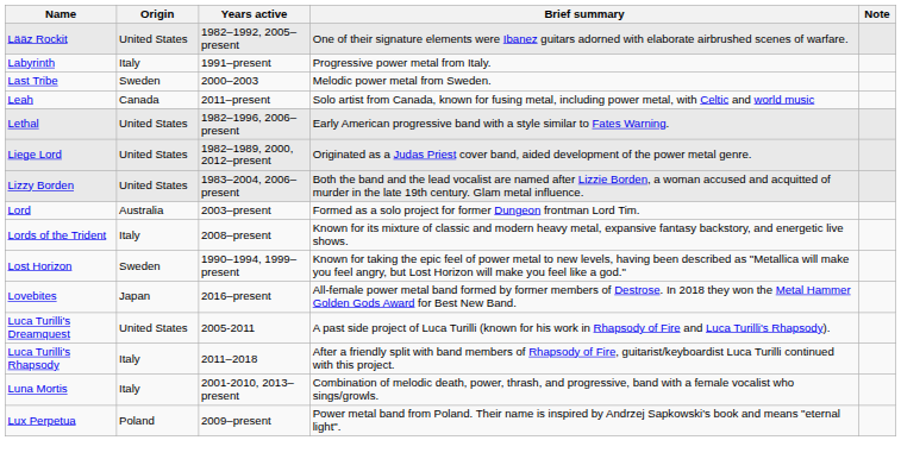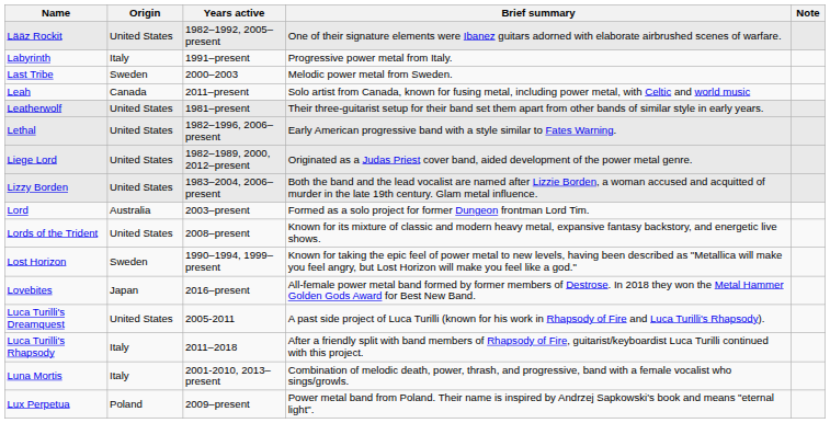+ row: Leatherwolf | United States | 1981–present | Their three-guitarist setup for their band set them apart from other bands of similar style in early years.
Lords of the Trident | Origin: Italy -> United States
